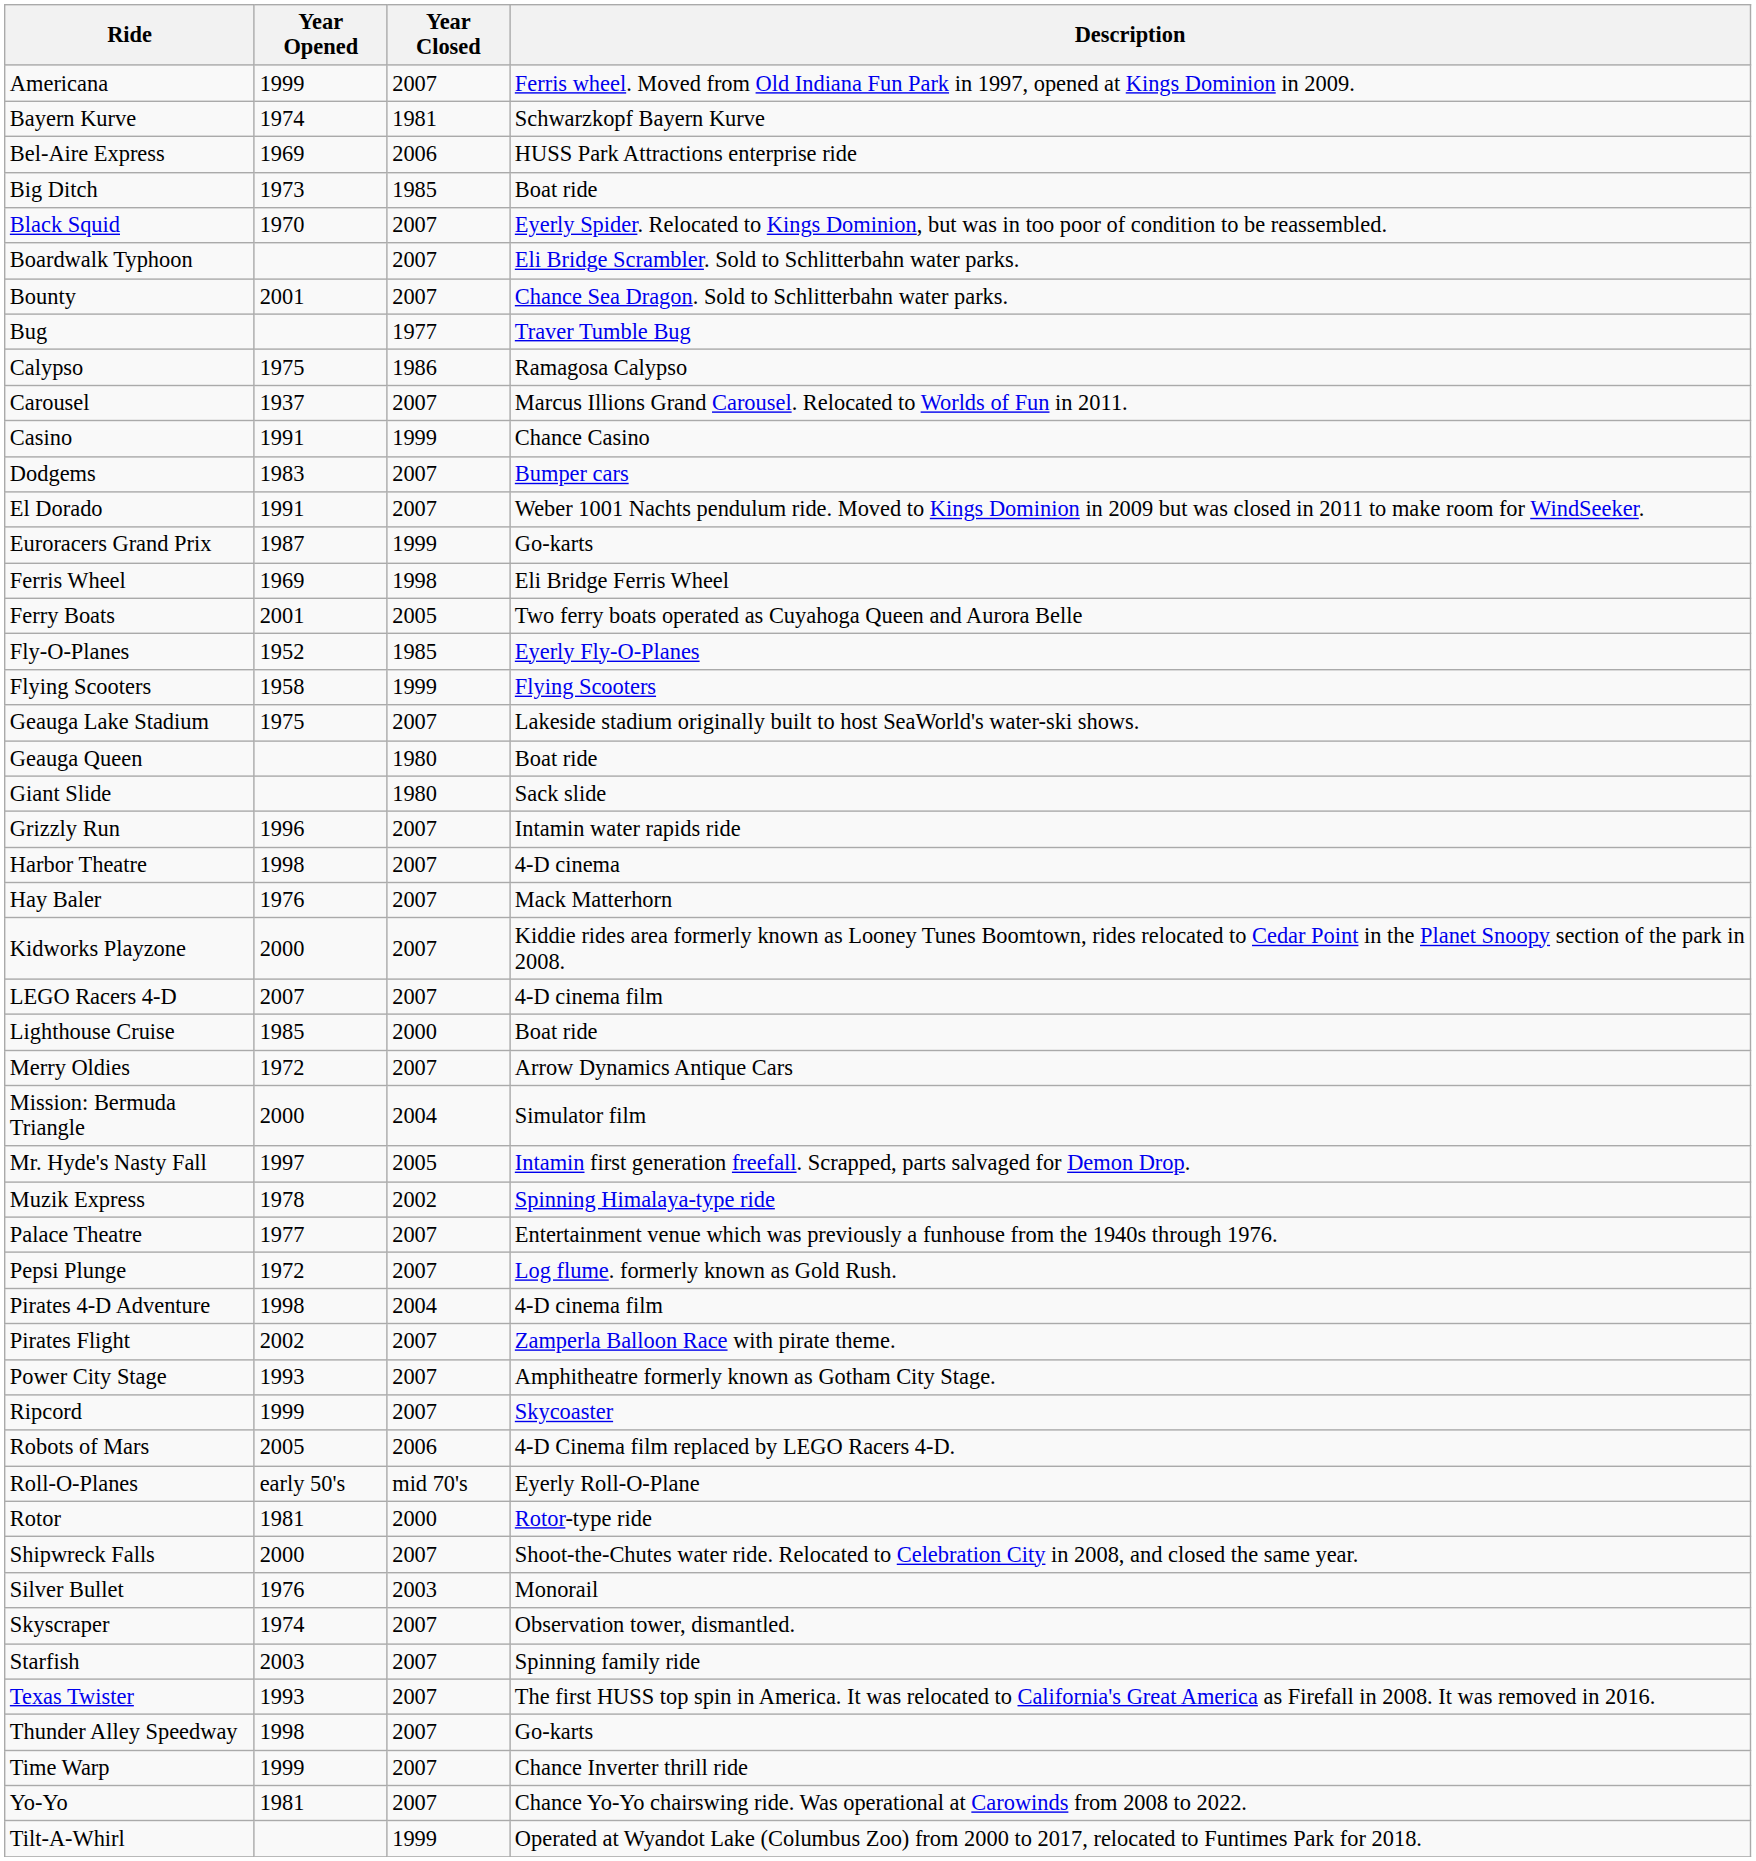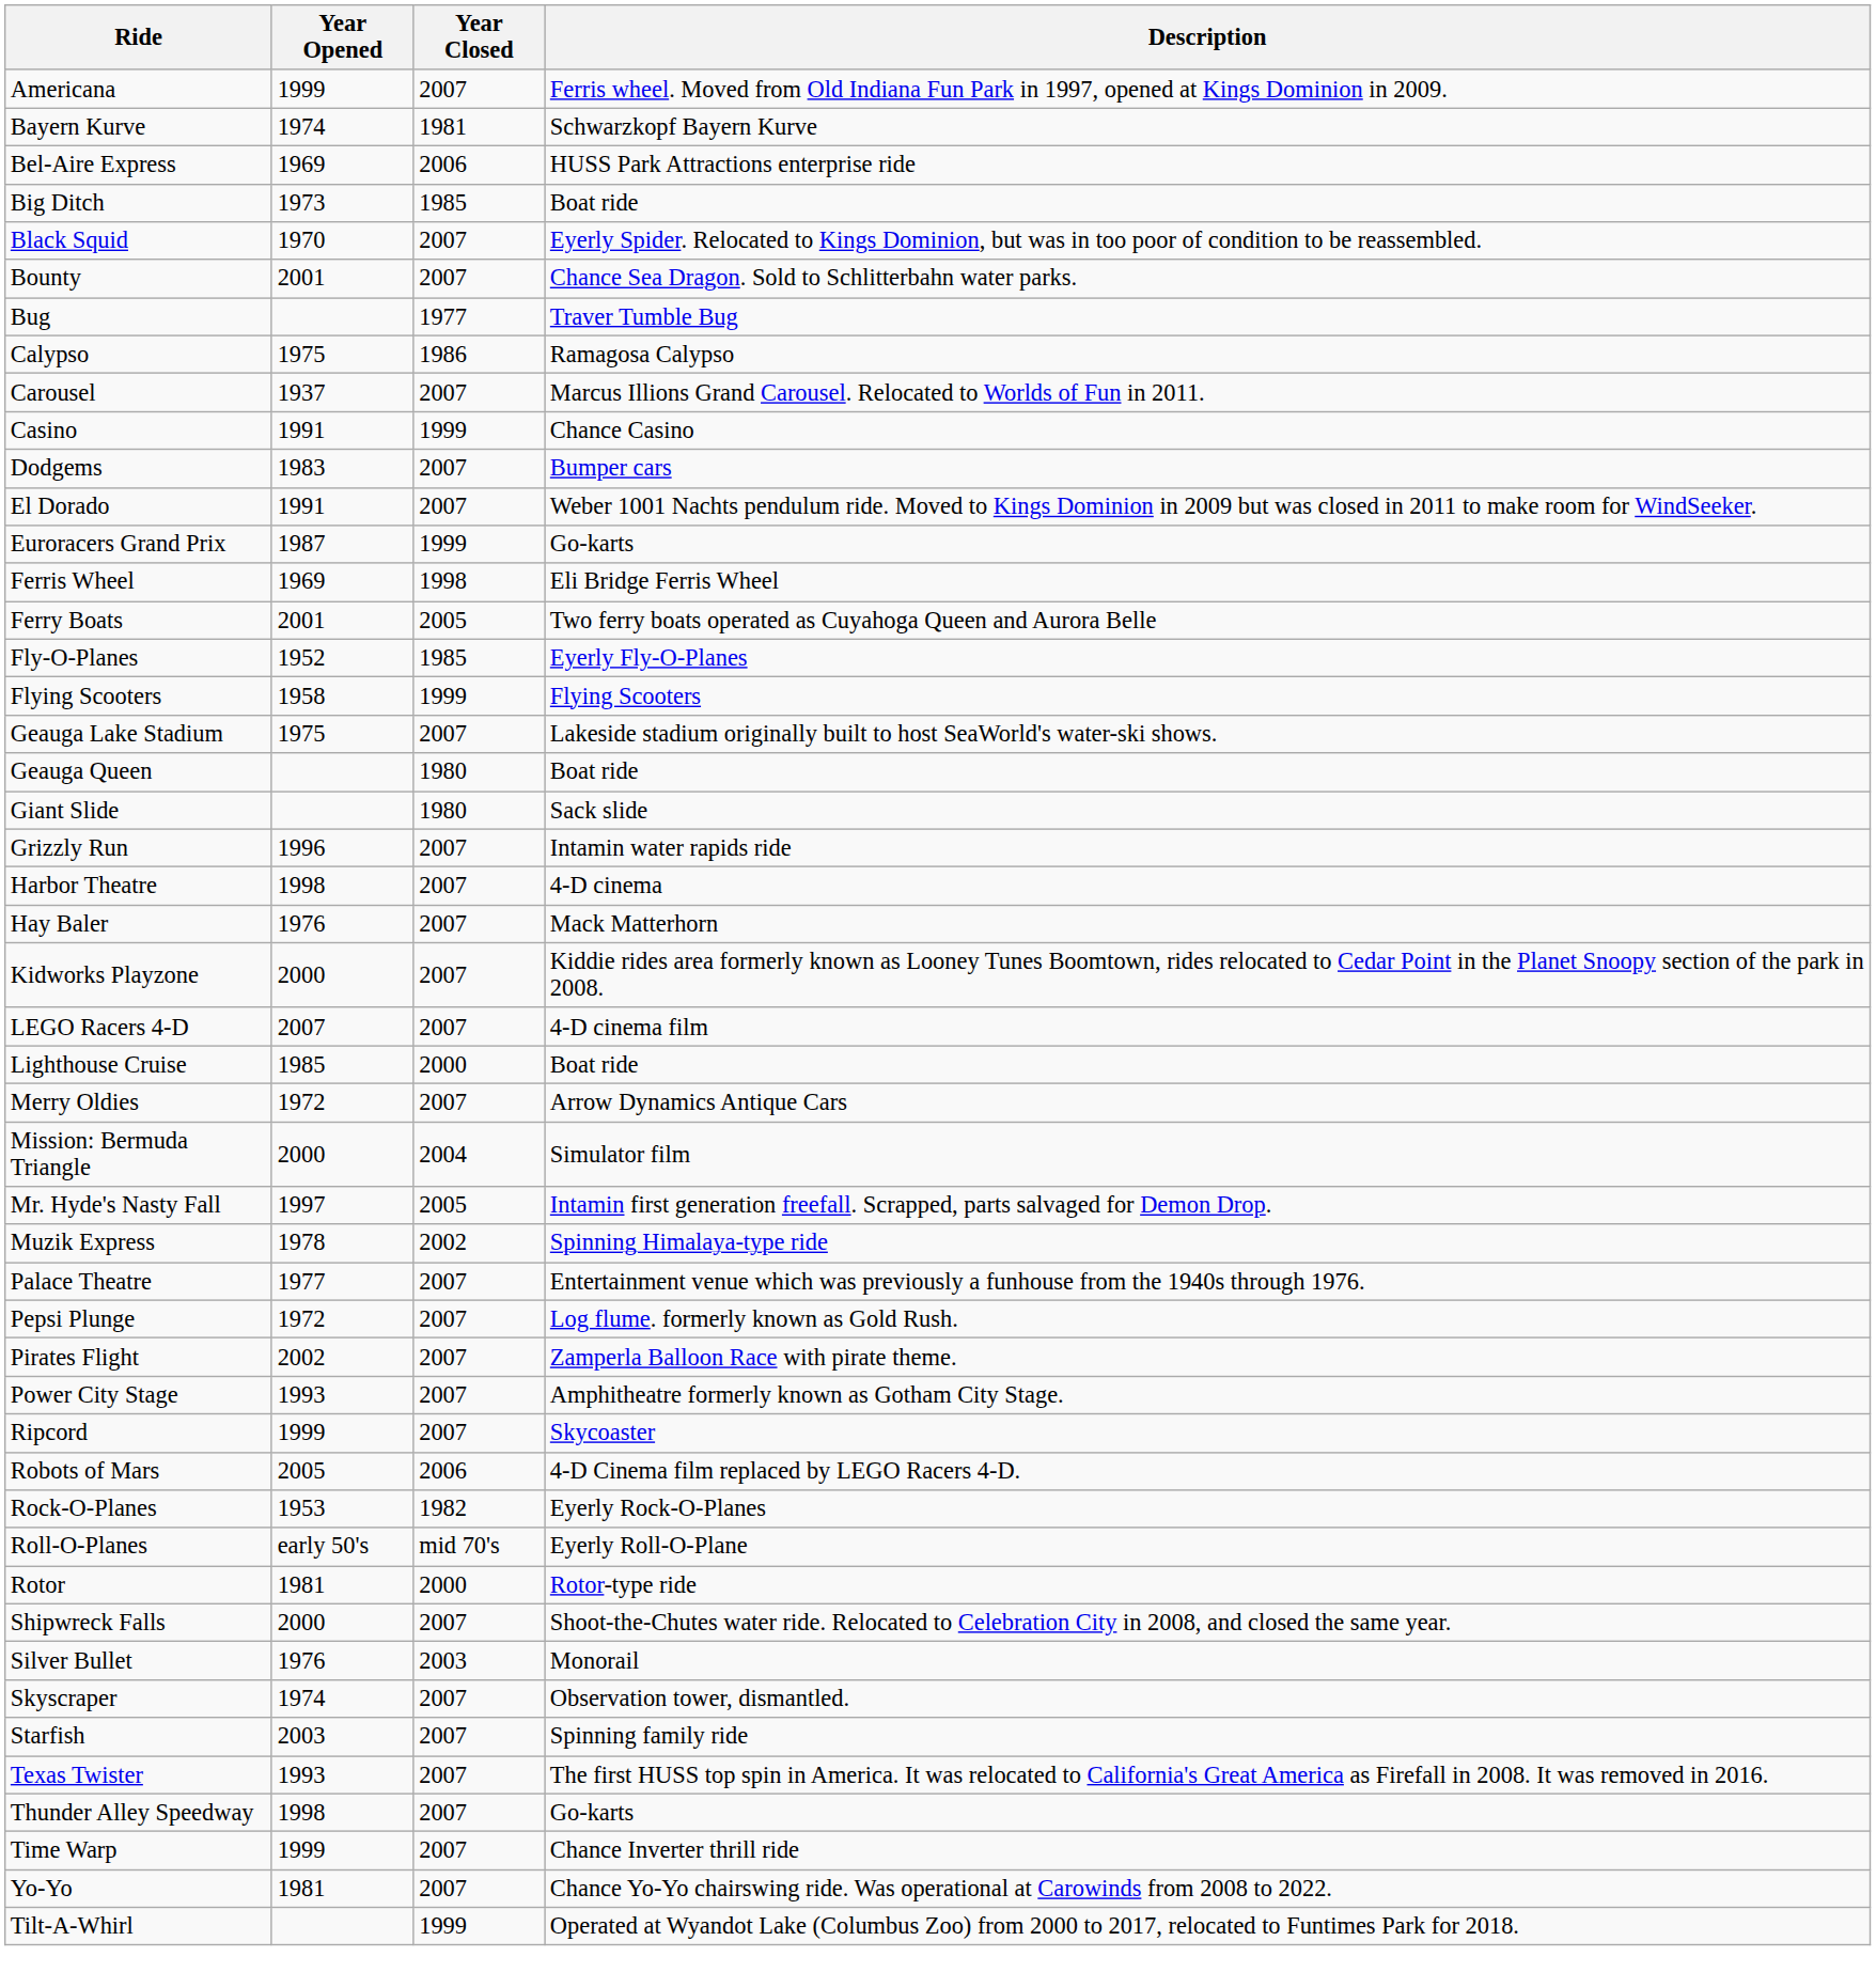- row: Boardwalk Typhoon | 2007 | Eli Bridge Scrambler. Sold to Schlitterbahn water parks.
- row: Pirates 4-D Adventure | 1998 | 2004 | 4-D cinema film
+ row: Rock-O-Planes | 1953 | 1982 | Eyerly Rock-O-Planes
